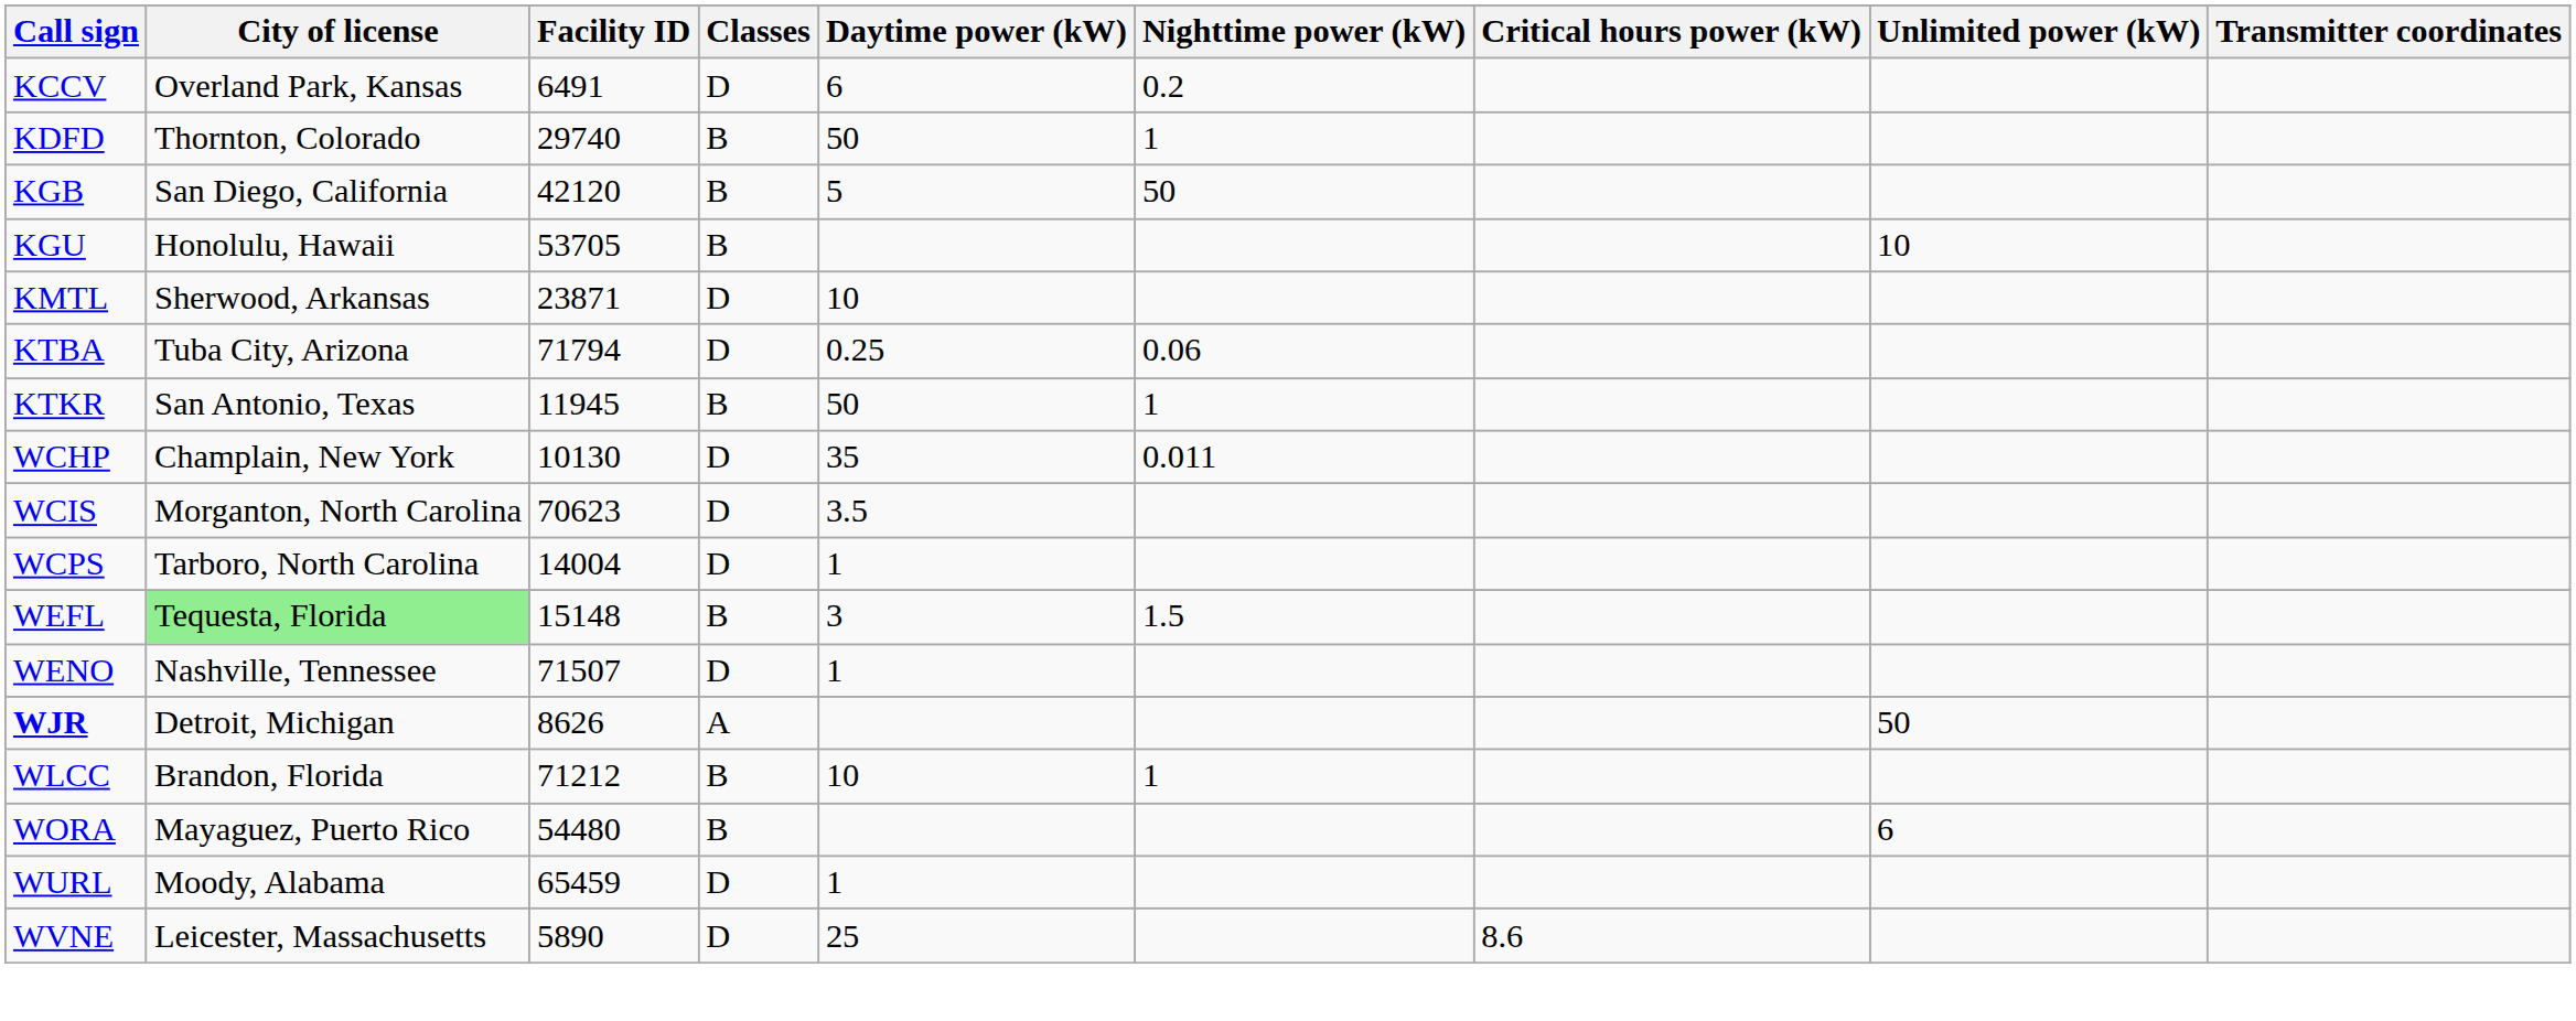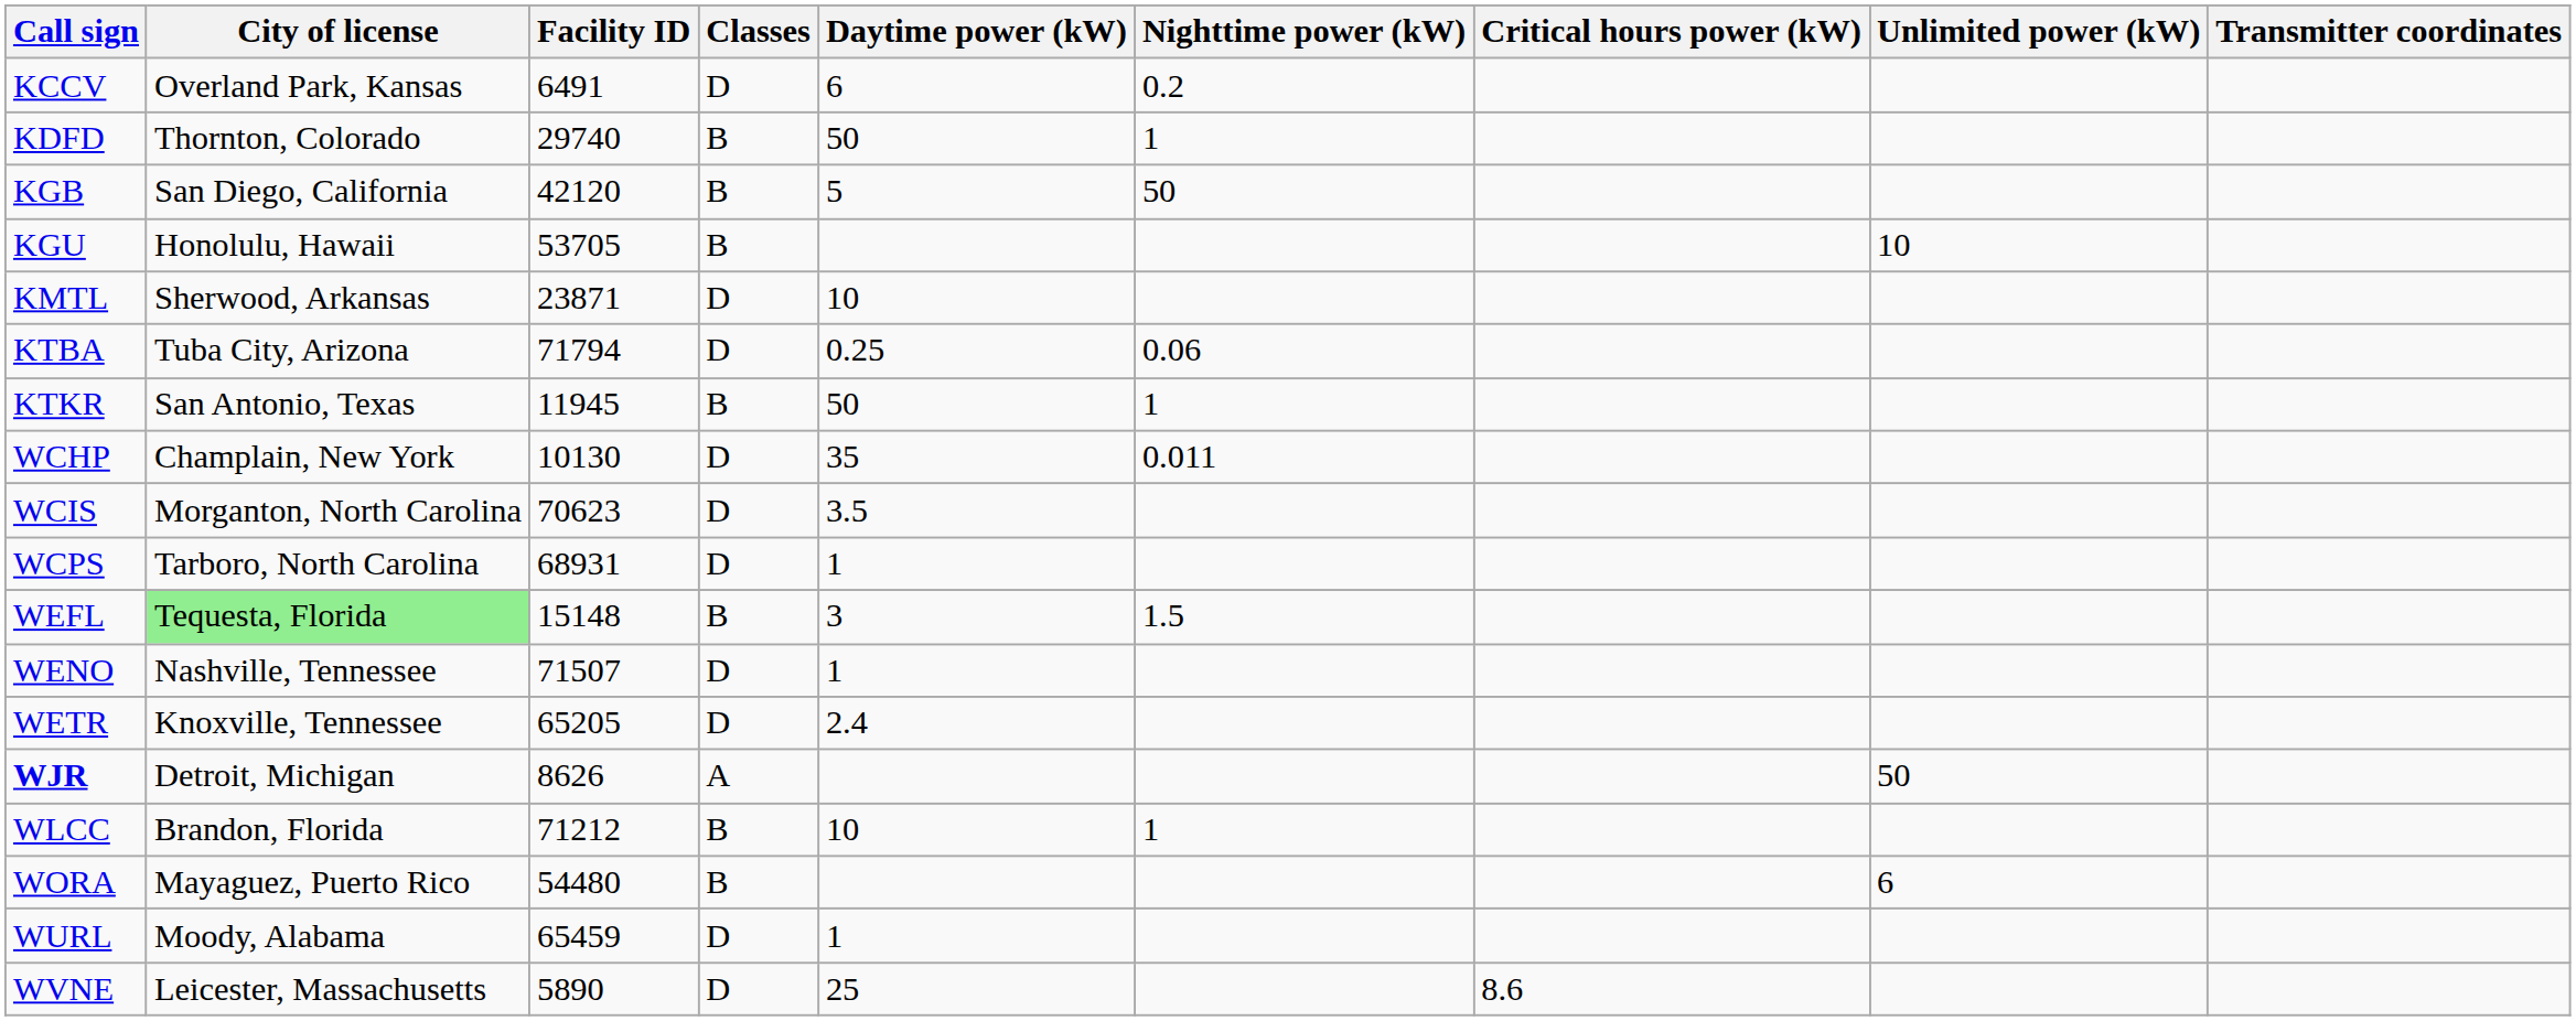WCPS | Facility ID: 14004 -> 68931
+ row: WETR | Knoxville, Tennessee | 65205 | D | 2.4
